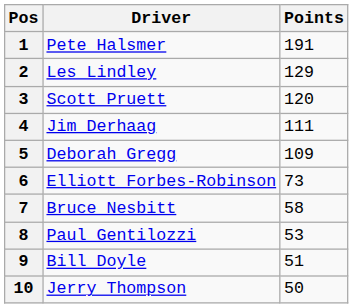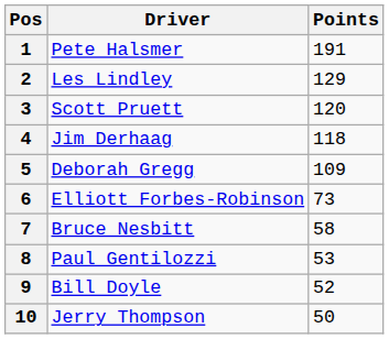4 | Points: 111 -> 118
9 | Points: 51 -> 52
